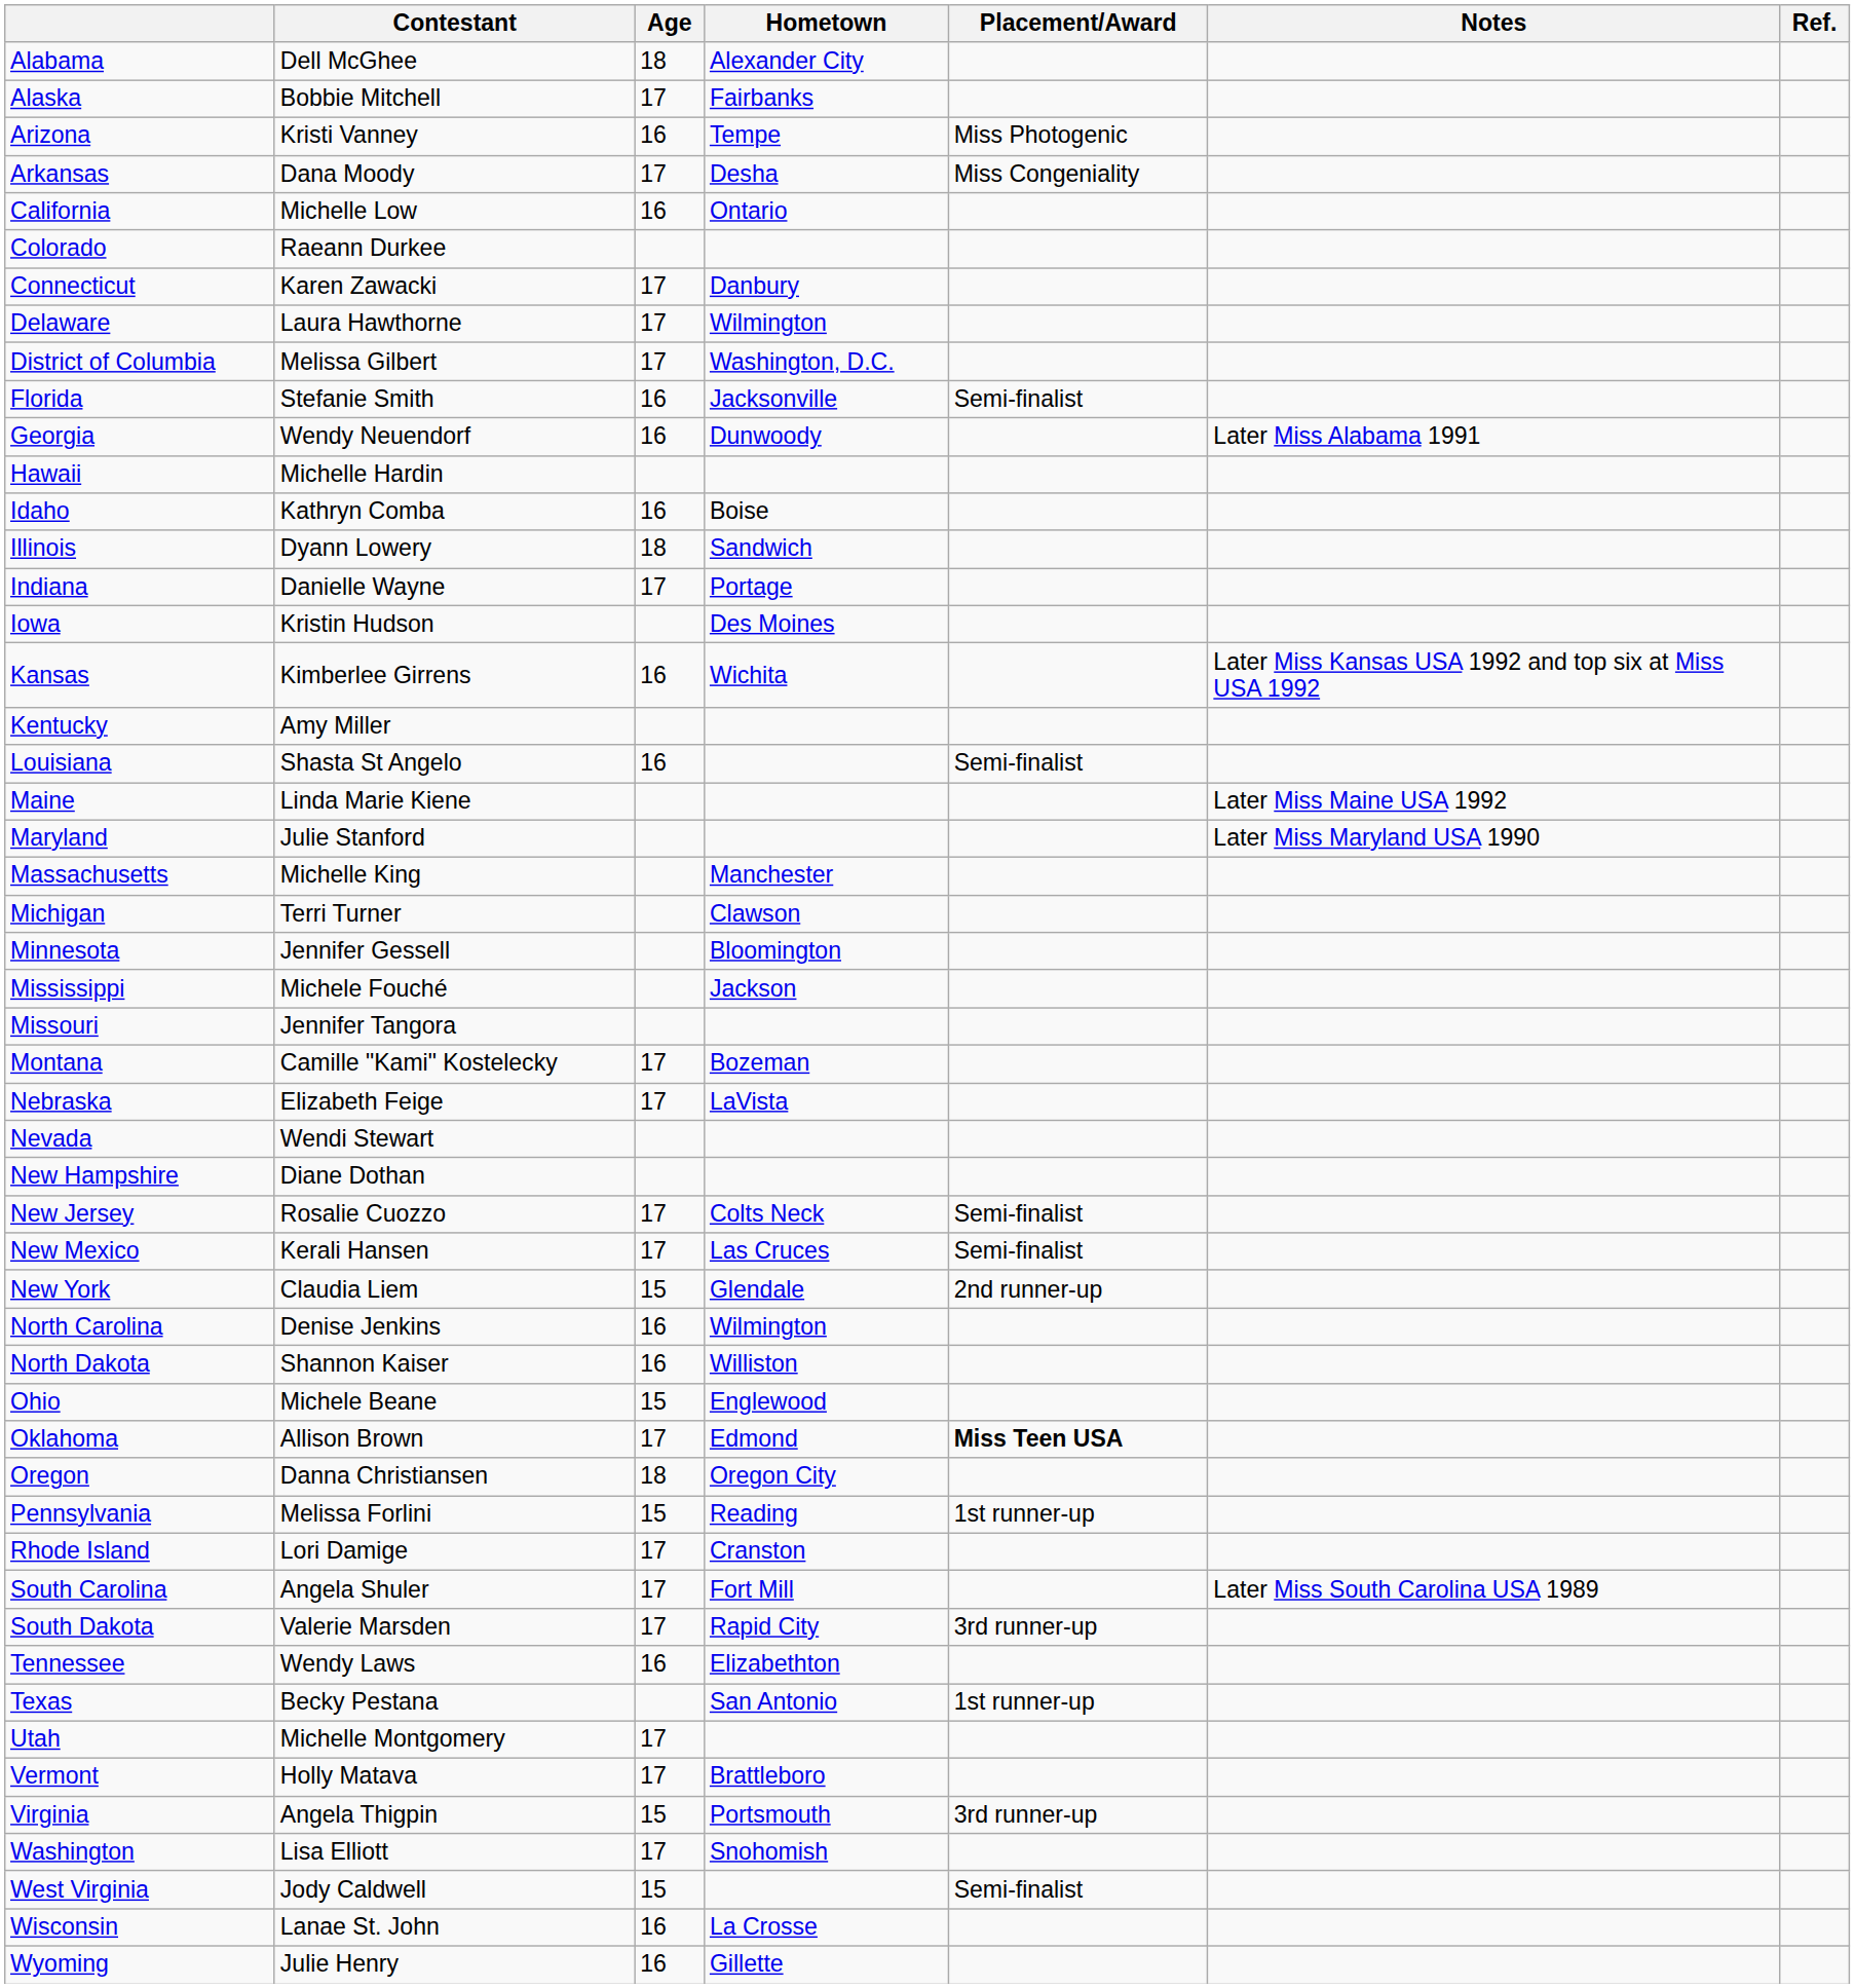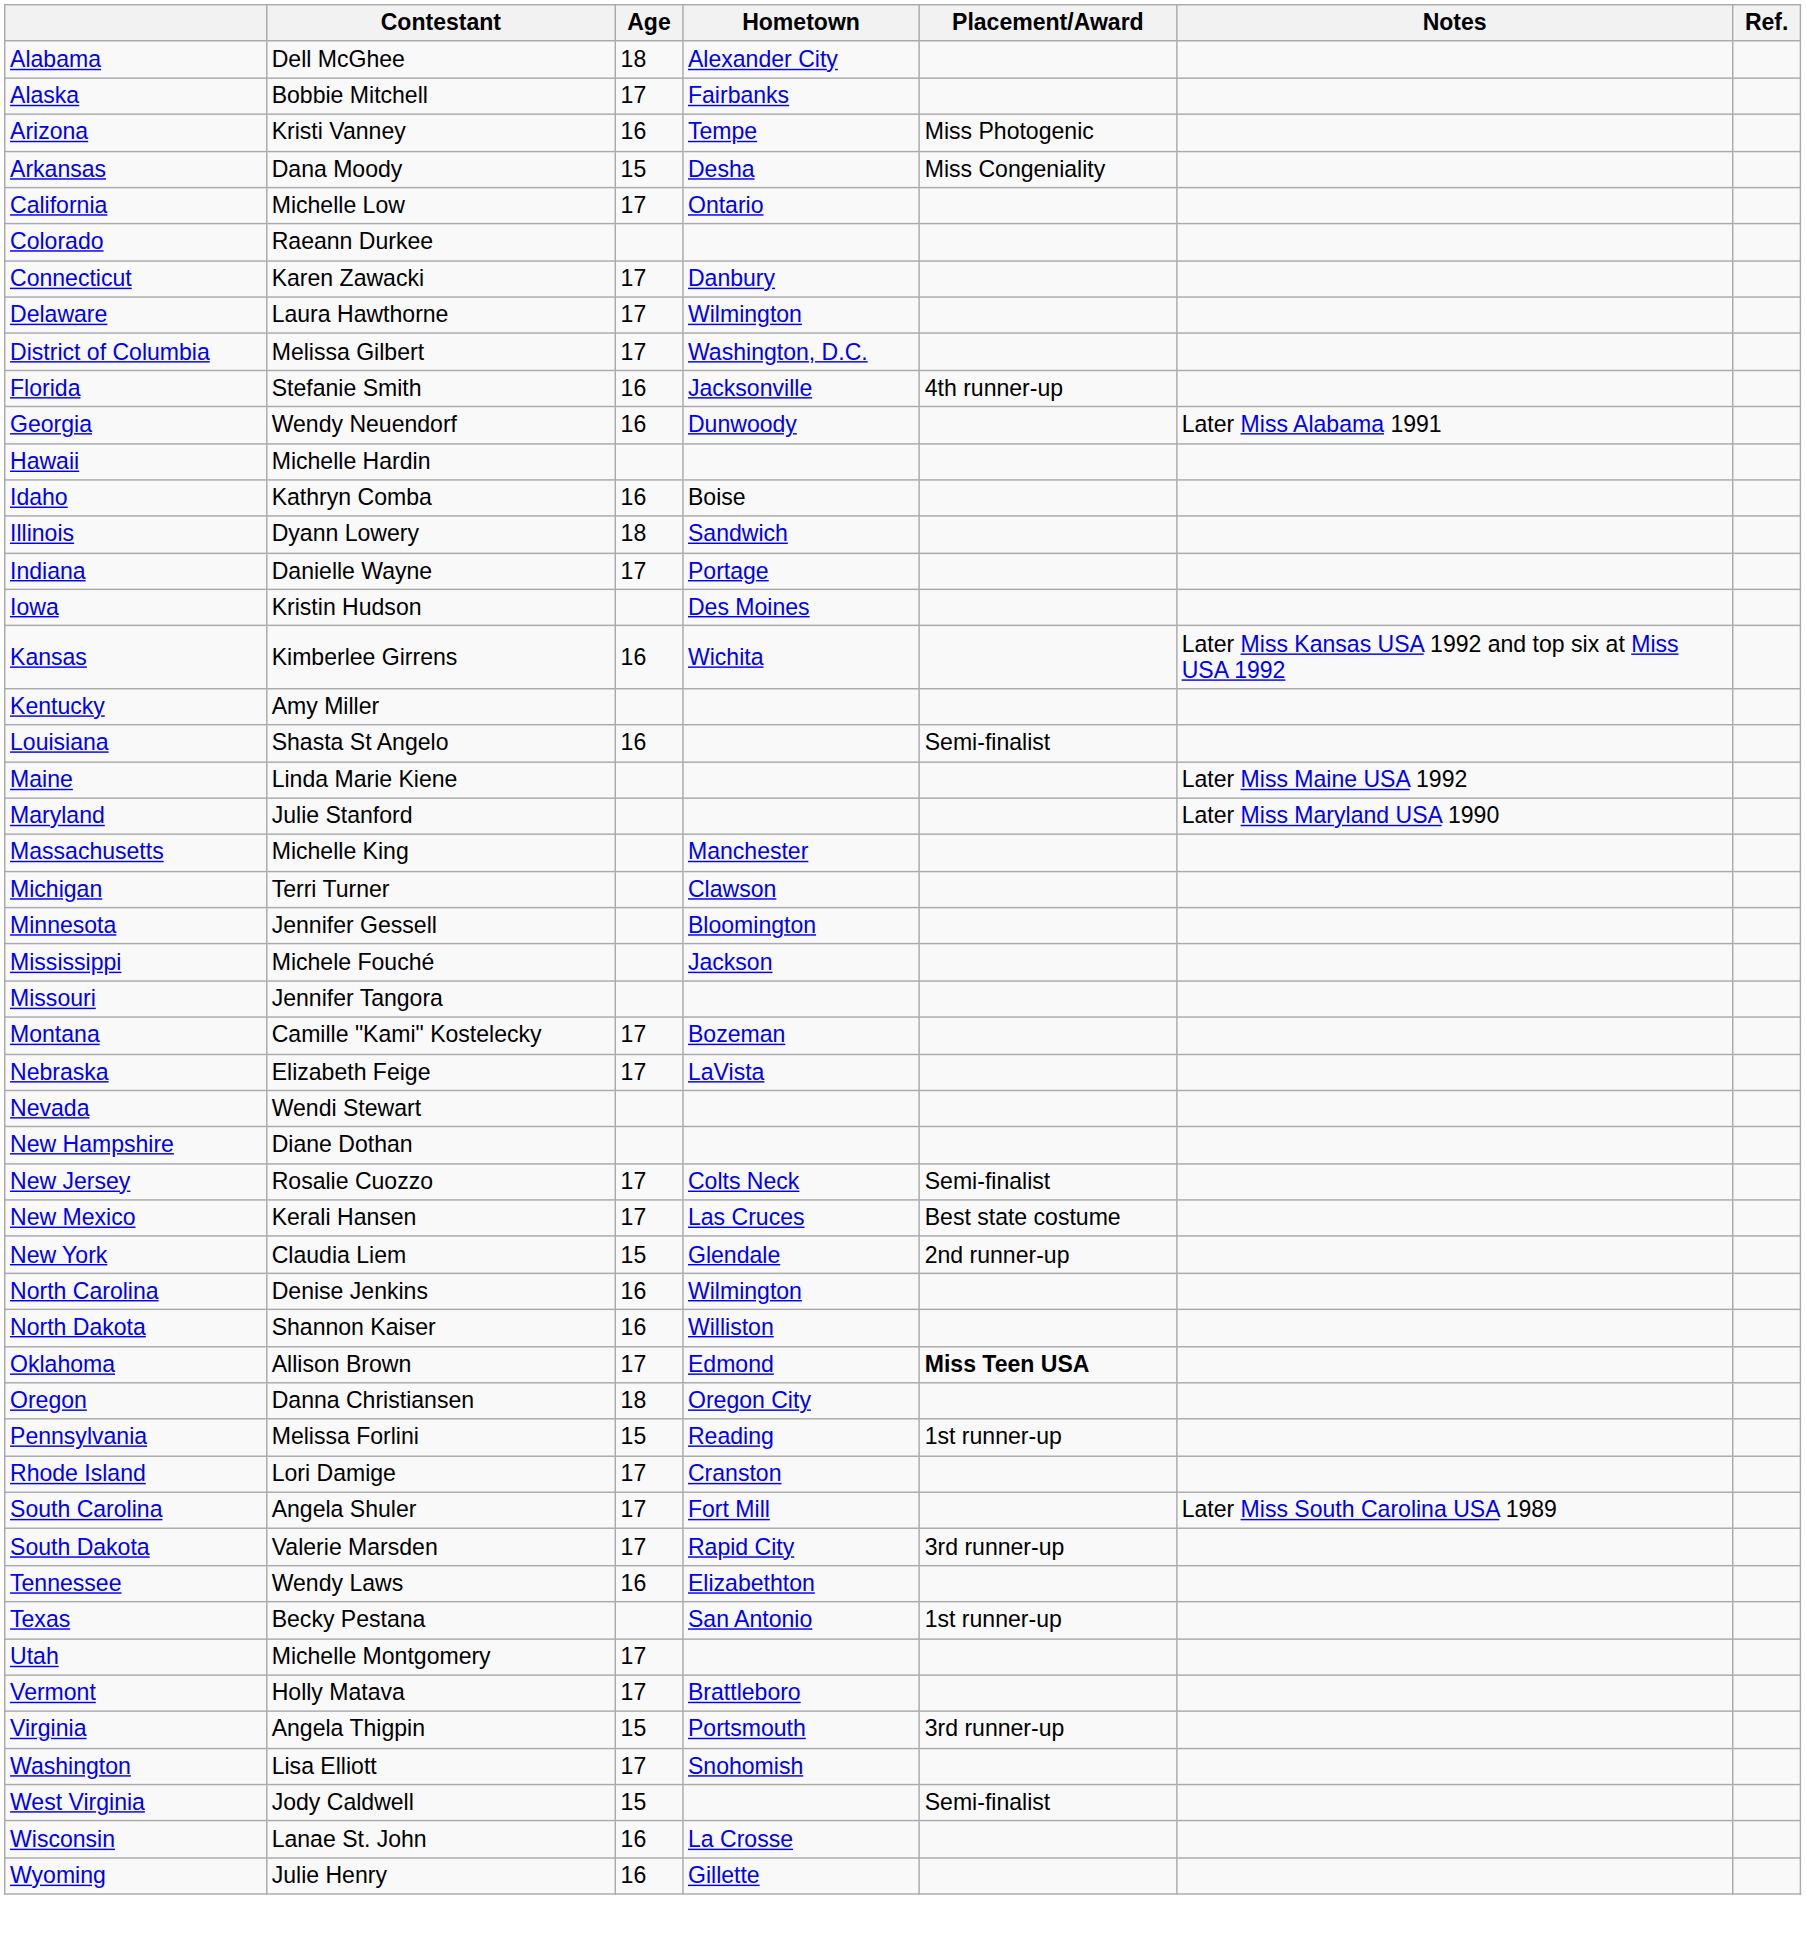Arkansas | Age: 17 -> 15
California | Age: 16 -> 17
Florida | Placement/Award: Semi-finalist -> 4th runner-up
New Mexico | Placement/Award: Semi-finalist -> Best state costume
- row: Ohio | Michele Beane | 15 | Englewood
